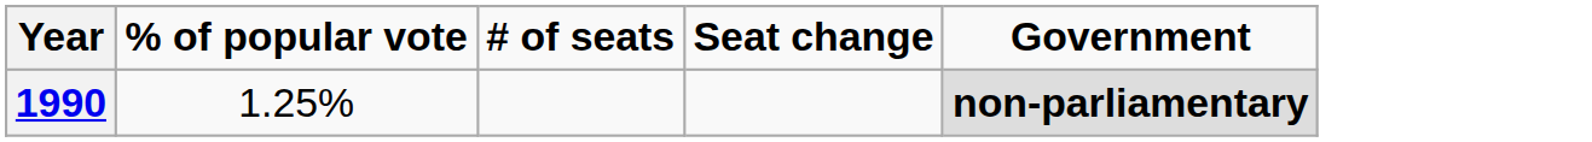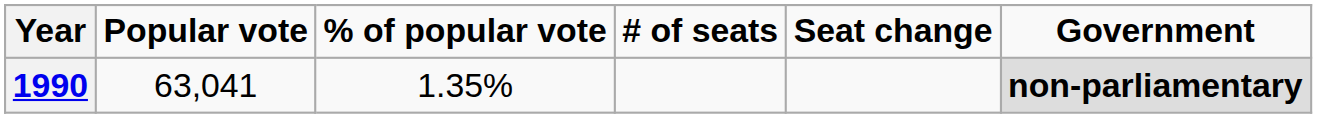+ column: Popular vote | 63,041
1990 | % of popular vote: 1.25% -> 1.35%
